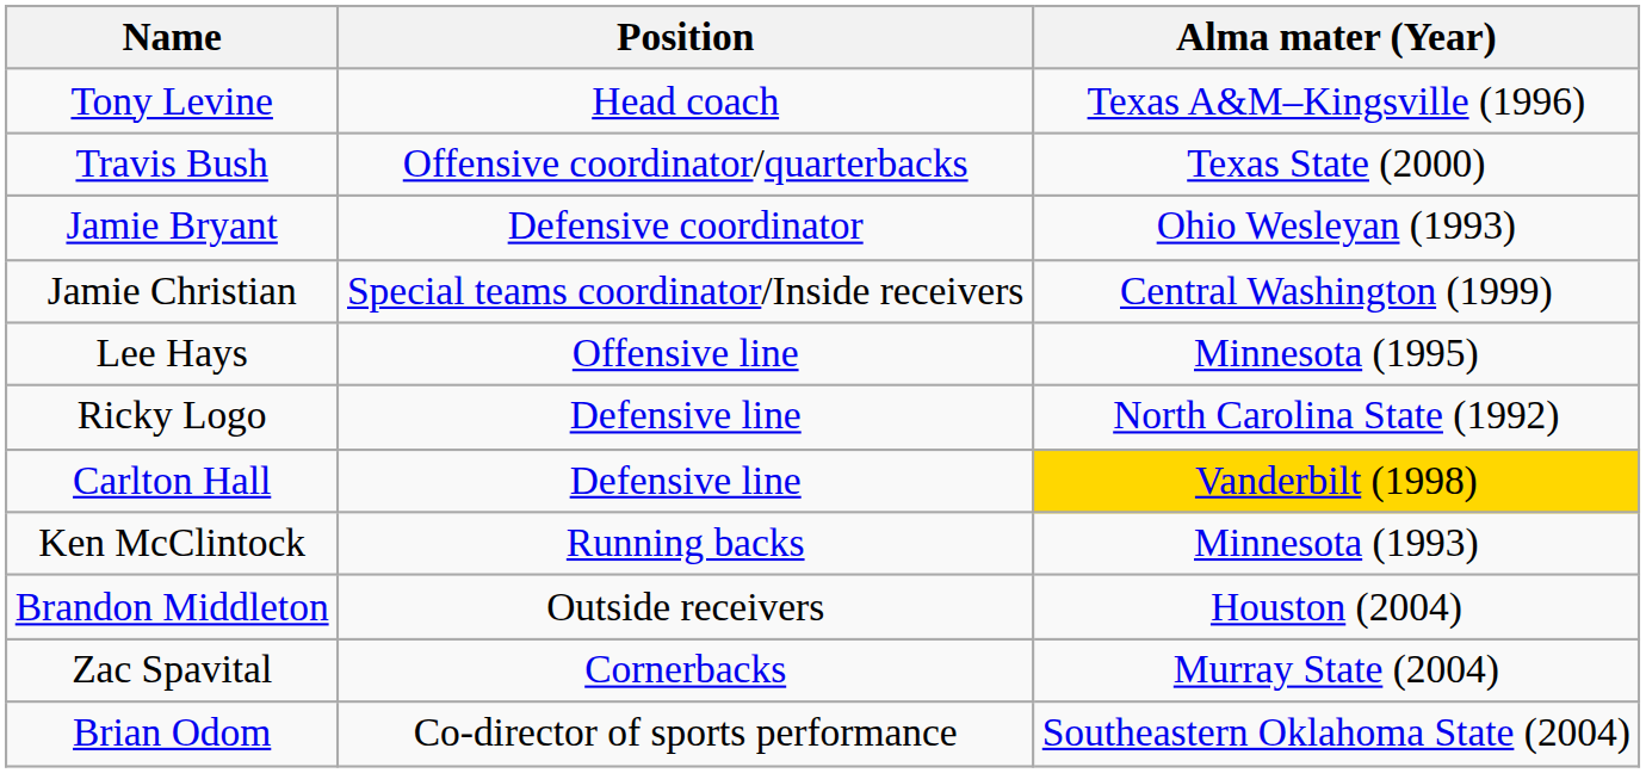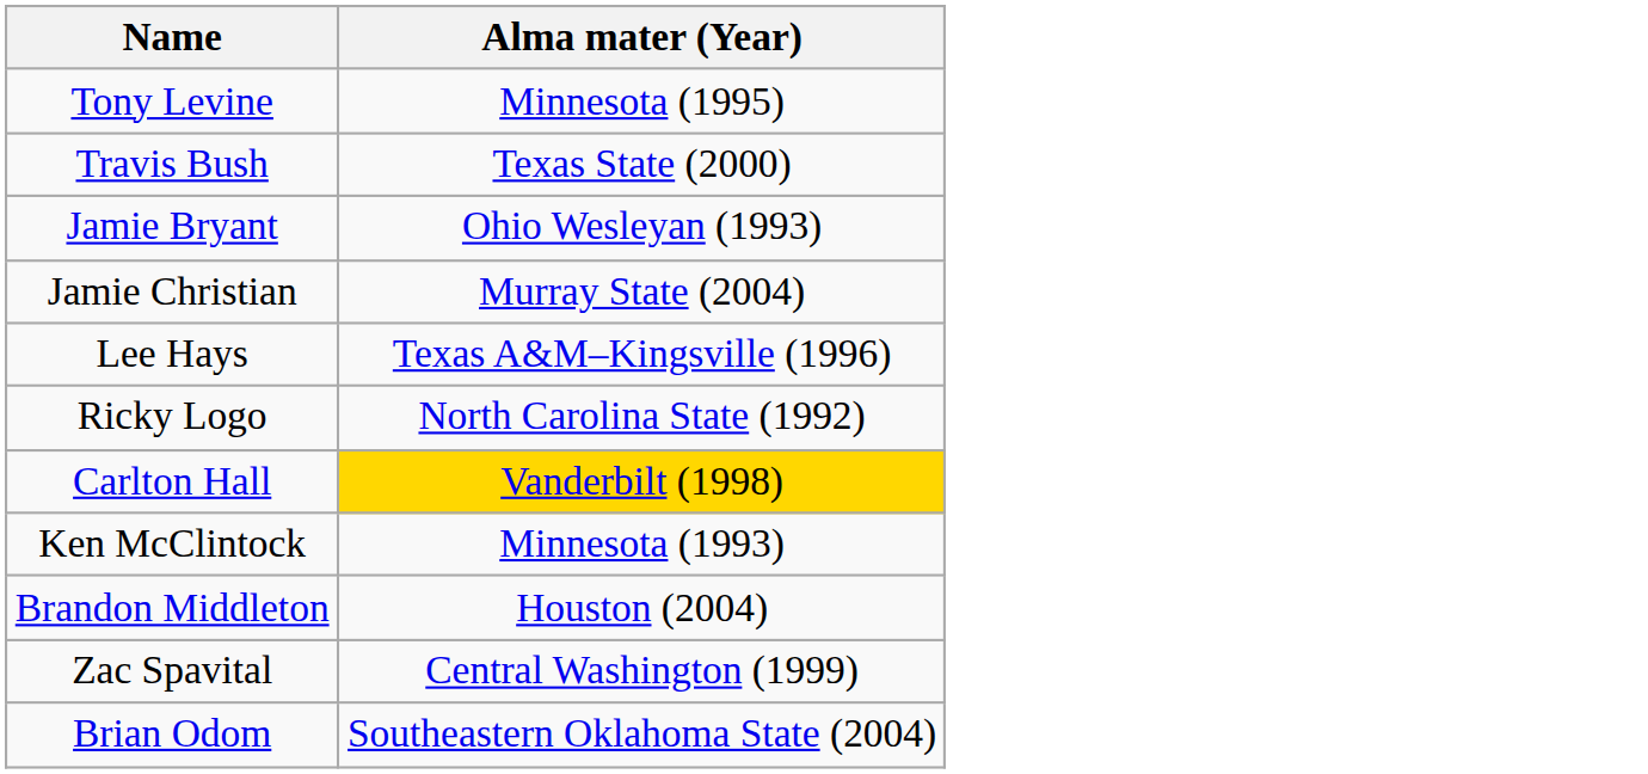- column: Position | Head coach | Offensive coordinator/quarterbacks | Defensive coordinator | Special teams coordinator/Inside receivers | Offensive line | Defensive line | Defensive line | Running backs | Outside receivers | Cornerbacks | Co-director of sports performance
Tony Levine | Alma mater (Year): Texas A&M–Kingsville (1996) -> Minnesota (1995)
Jamie Christian | Alma mater (Year): Central Washington (1999) -> Murray State (2004)
Lee Hays | Alma mater (Year): Minnesota (1995) -> Texas A&M–Kingsville (1996)
Zac Spavital | Alma mater (Year): Murray State (2004) -> Central Washington (1999)
